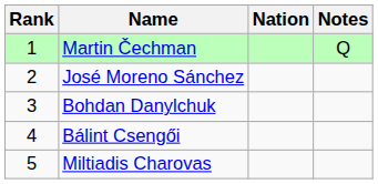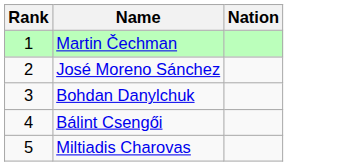- column: Notes | Q
